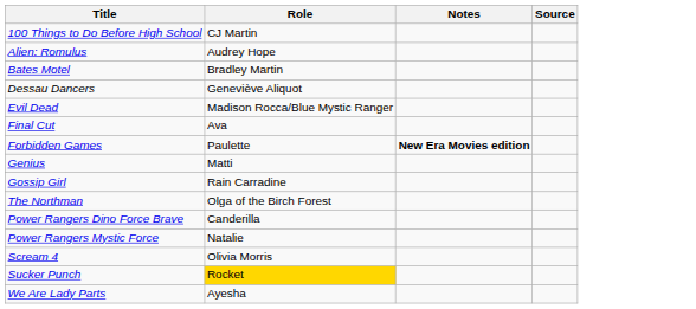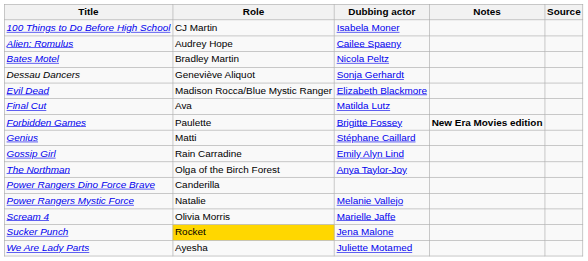+ column: Dubbing actor | Isabela Moner | Cailee Spaeny | Nicola Peltz | Sonja Gerhardt | Elizabeth Blackmore | Matilda Lutz | Brigitte Fossey | Stéphane Caillard | Emily Alyn Lind | Anya Taylor-Joy | Melanie Vallejo | Marielle Jaffe | Jena Malone | Juliette Motamed
